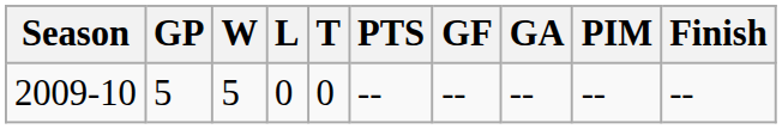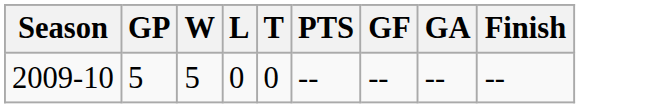- column: PIM | --
